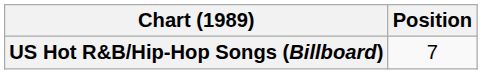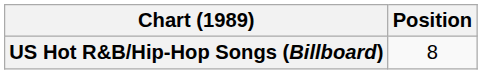US Hot R&B/Hip-Hop Songs (Billboard) | Position: 7 -> 8
